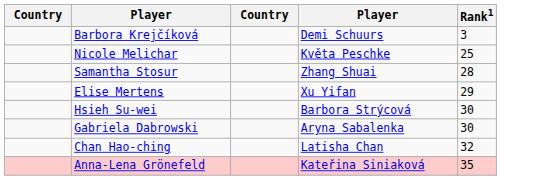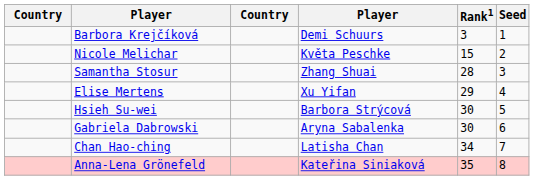+ column: Seed | 1 | 2 | 3 | 4 | 5 | 6 | 7 | 8
Nicole Melichar | Rank1: 25 -> 15
Chan Hao-ching | Rank1: 32 -> 34
